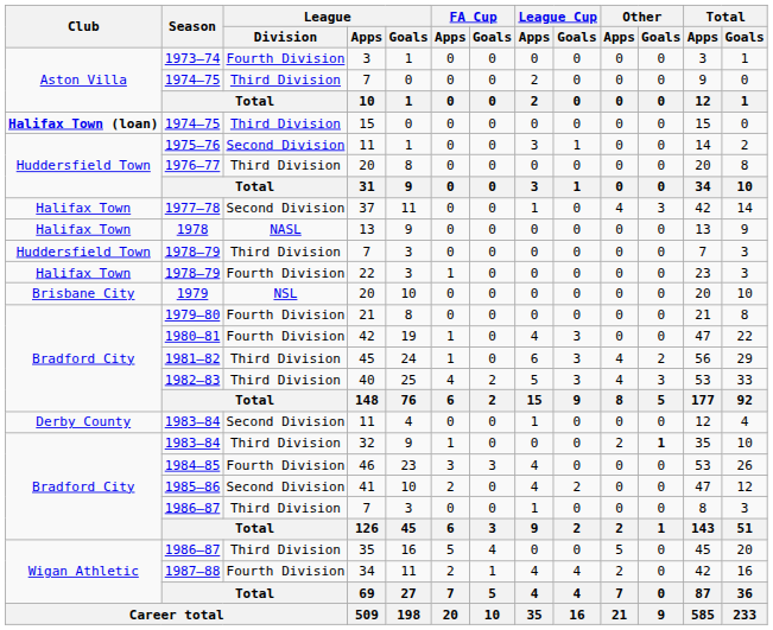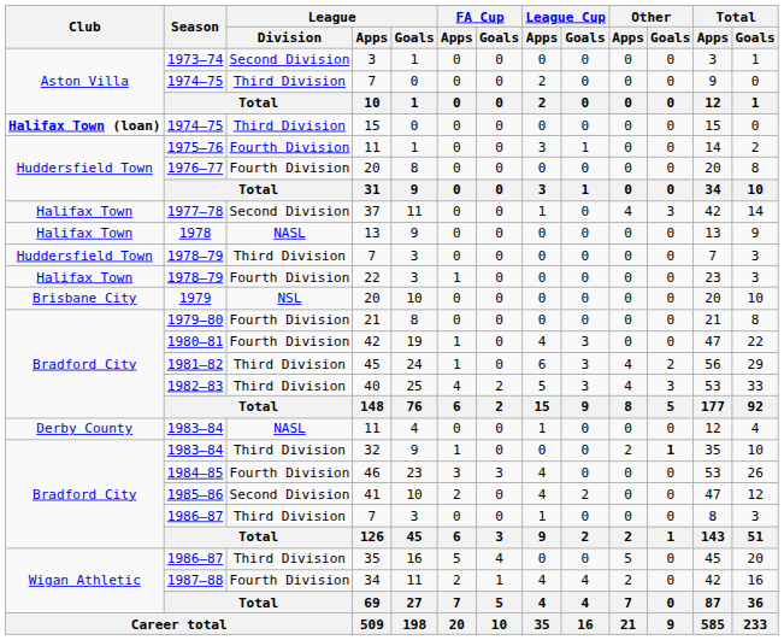1973–74 | League / Division: Fourth Division -> Second Division
1975–76 | League / Division: Second Division -> Fourth Division
1976–77 | League / Division: Third Division -> Fourth Division
1983–84 / 11 | League / Division: Second Division -> NASL
